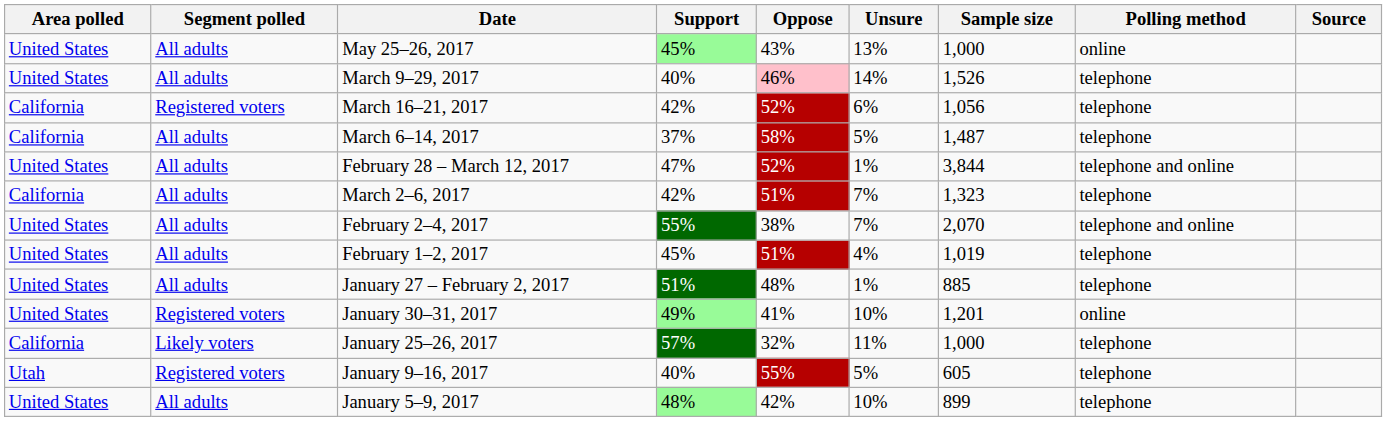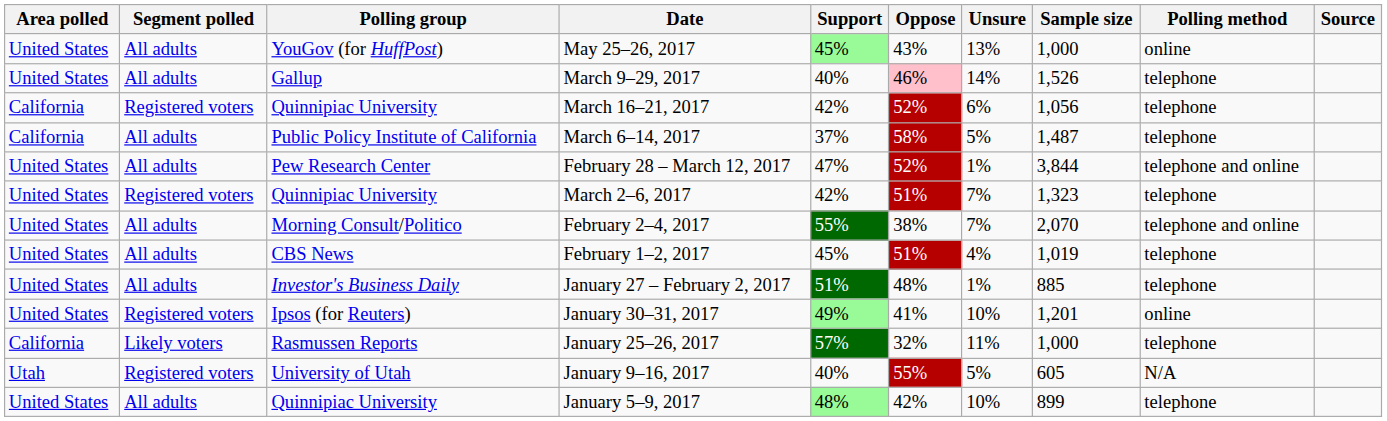+ column: Polling group | YouGov (for HuffPost) | Gallup | Quinnipiac University | Public Policy Institute of California | Pew Research Center | Quinnipiac University | Morning Consult/Politico | CBS News | Investor's Business Daily | Ipsos (for Reuters) | Rasmussen Reports | University of Utah | Quinnipiac University
March 2–6, 2017 | Area polled: California -> United States
March 2–6, 2017 | Segment polled: All adults -> Registered voters
January 9–16, 2017 | Polling method: telephone -> N/A
